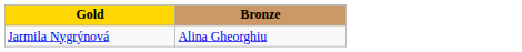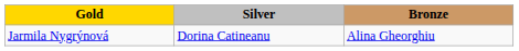+ column: Silver | Dorina Catineanu
